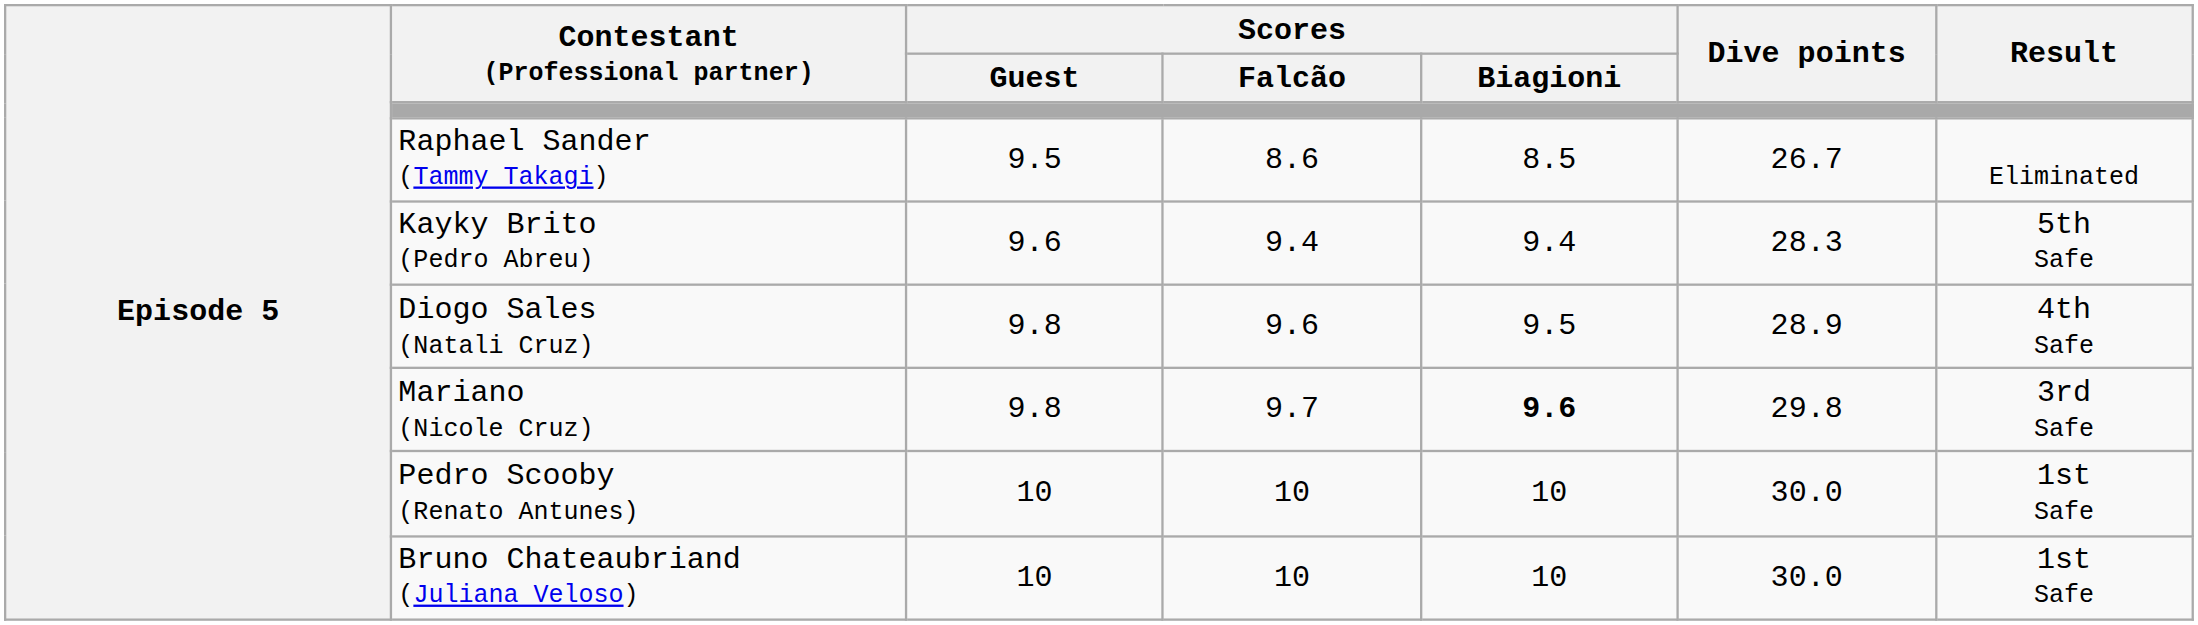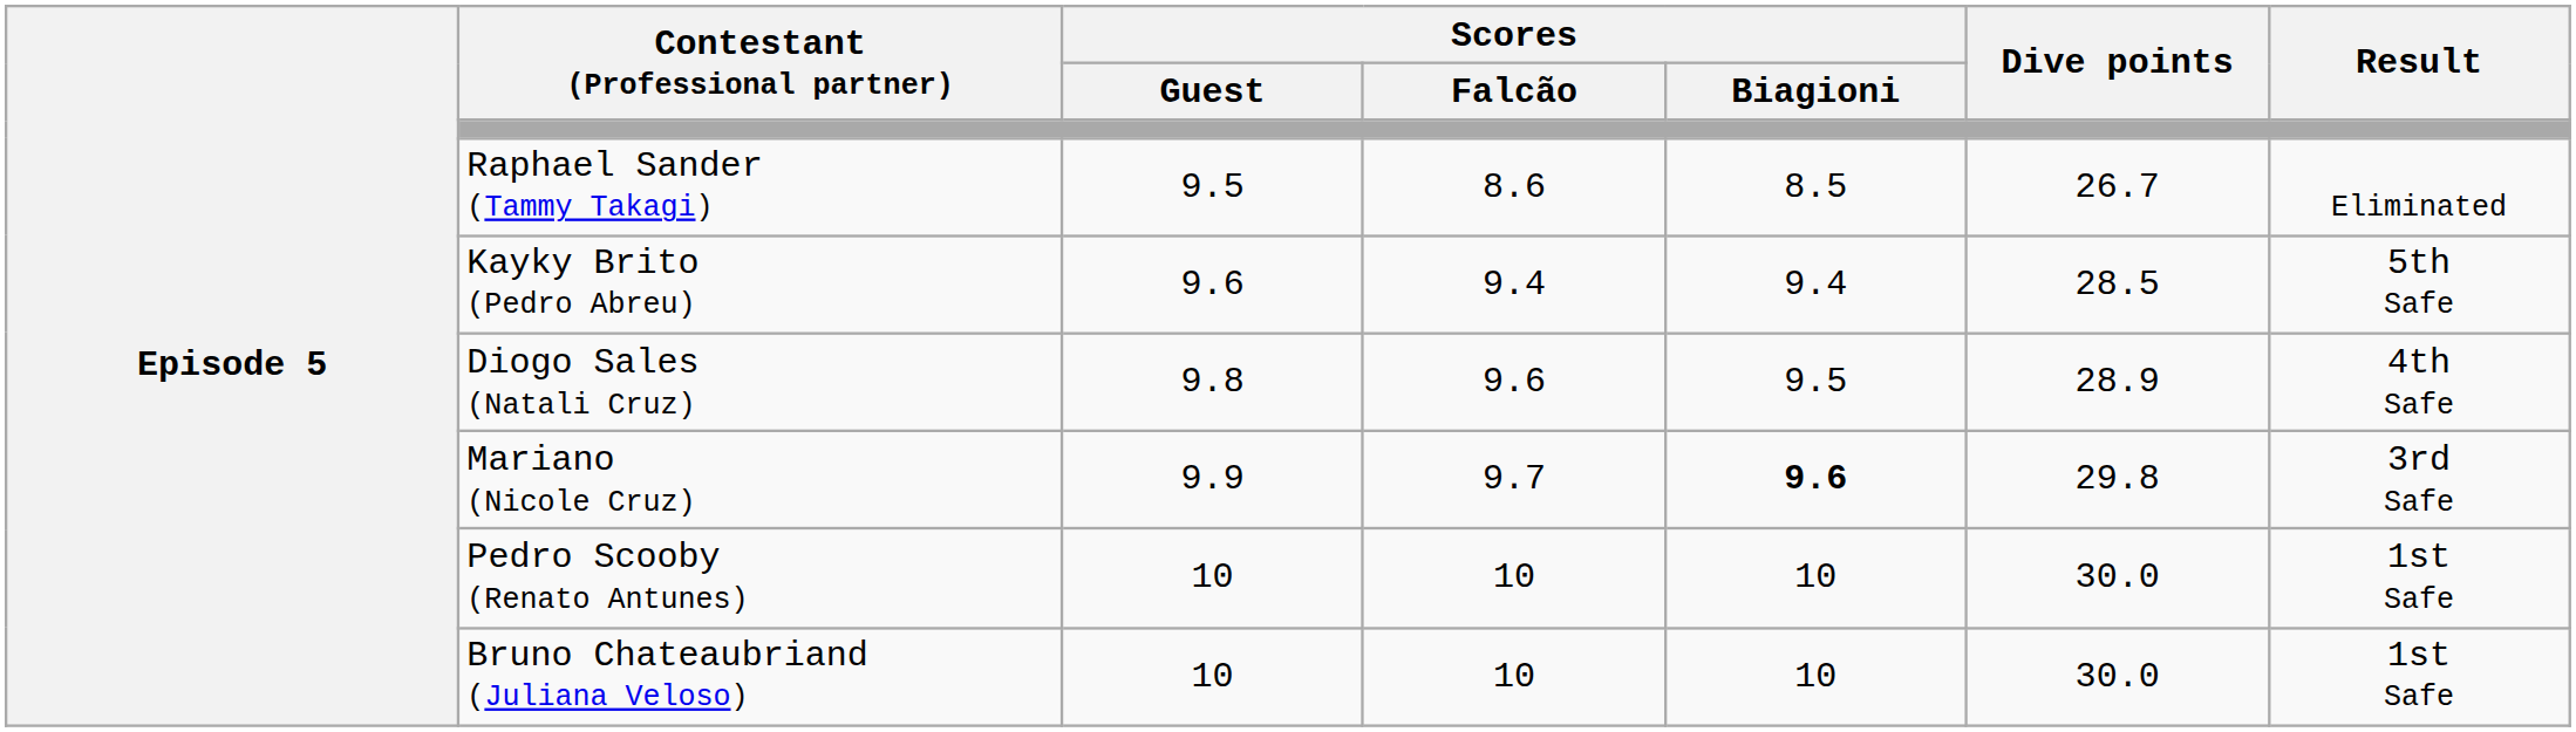Kayky Brito (Pedro Abreu) | Dive points: 28.3 -> 28.5
Mariano (Nicole Cruz) | Scores / Guest: 9.8 -> 9.9
